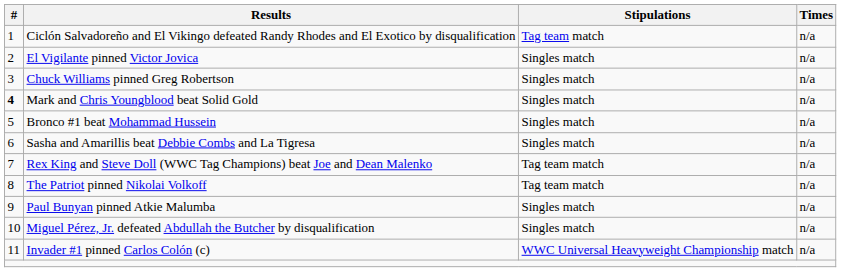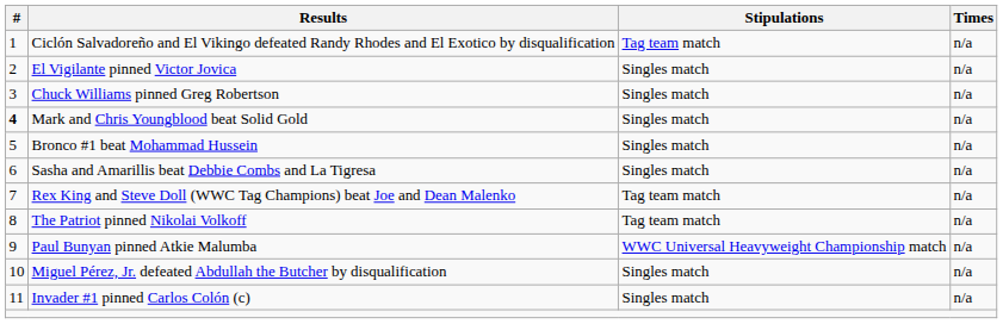Paul Bunyan pinned Atkie Malumba | Stipulations: Singles match -> WWC Universal Heavyweight Championship match
Invader #1 pinned Carlos Colón (c) | Stipulations: WWC Universal Heavyweight Championship match -> Singles match
